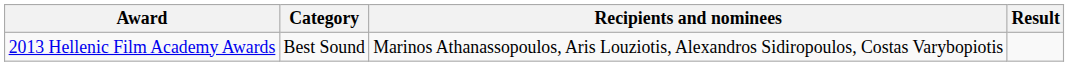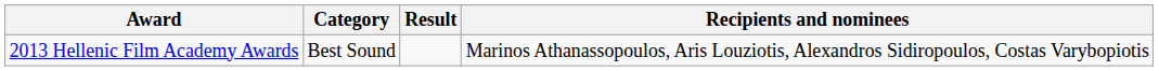columns swapped: Recipients and nominees <-> Result
